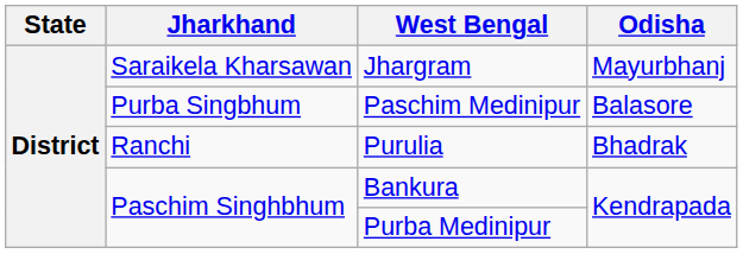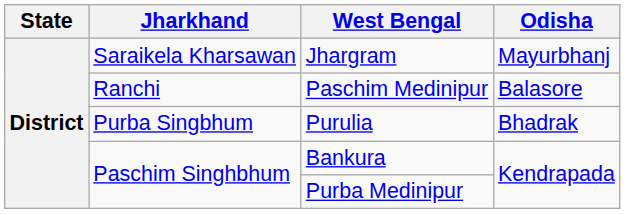Paschim Medinipur | Jharkhand: Purba Singbhum -> Ranchi
Purulia | Jharkhand: Ranchi -> Purba Singbhum
